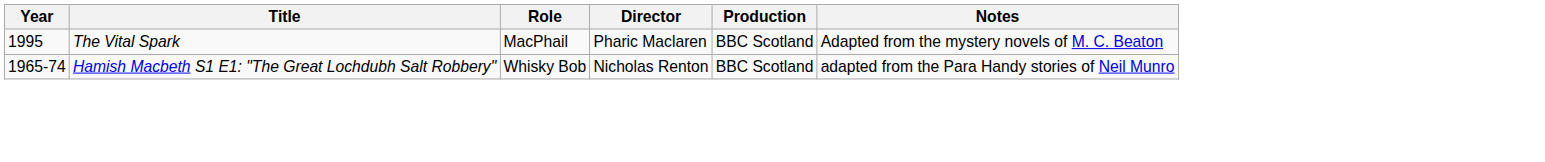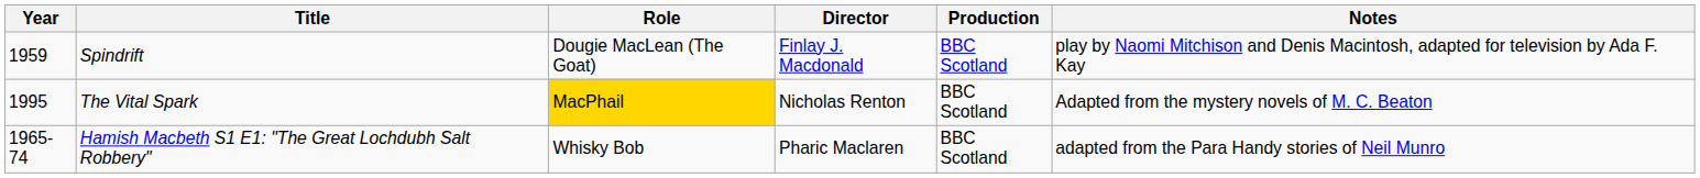+ row: 1959 | Spindrift | Dougie MacLean (The Goat) | Finlay J. Macdonald | BBC Scotland | play by Naomi Mitchison and Denis Macintosh, adapted for television by Ada F. Kay
The Vital Spark | Role: no background -> gold background
The Vital Spark | Director: Pharic Maclaren -> Nicholas Renton
Hamish Macbeth S1 E1: "The Great Lochdubh Salt Robbery" | Director: Nicholas Renton -> Pharic Maclaren
